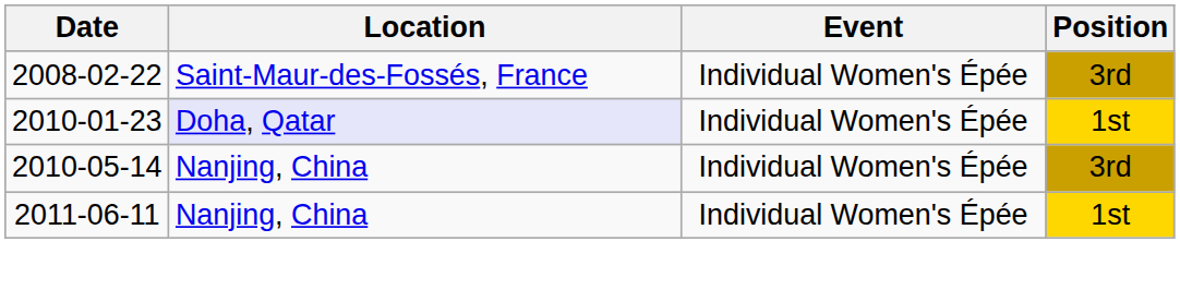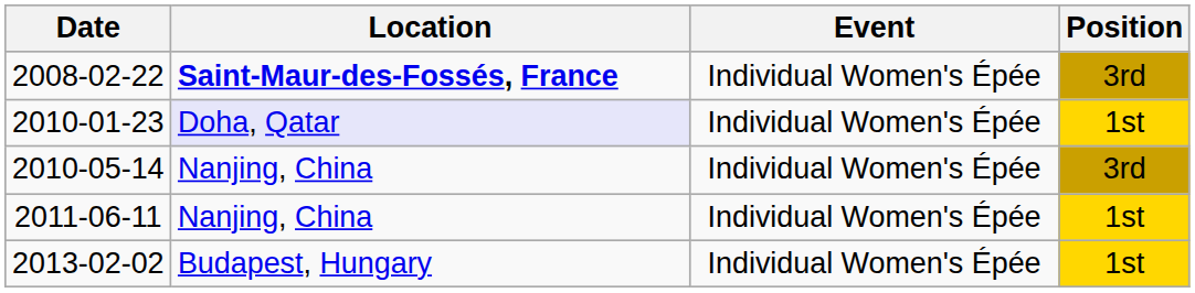2008-02-22 | Location: normal -> bold
+ row: 2013-02-02 | Budapest, Hungary | Individual Women's Épée | 1st
